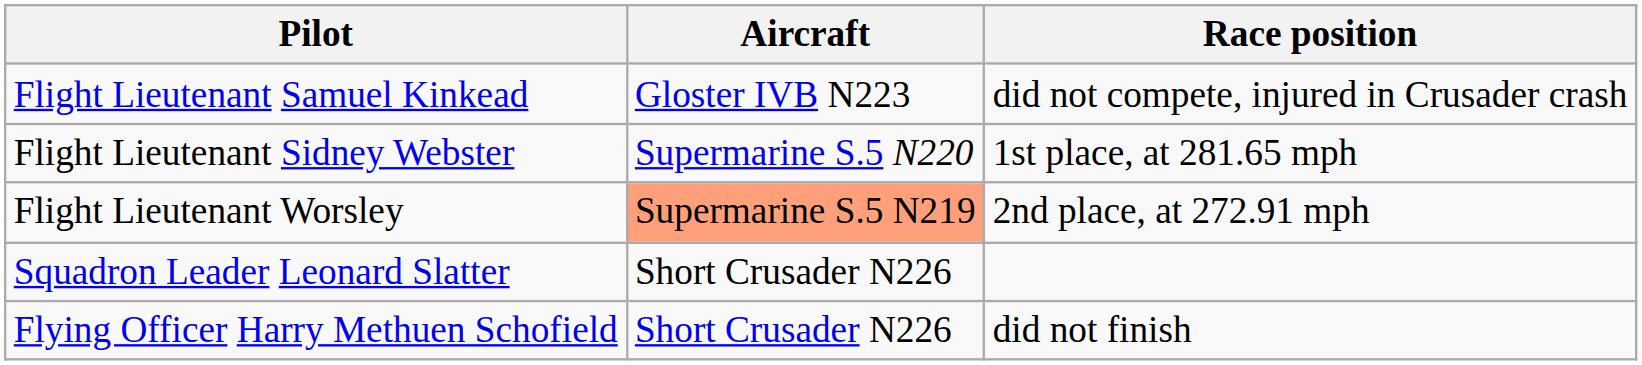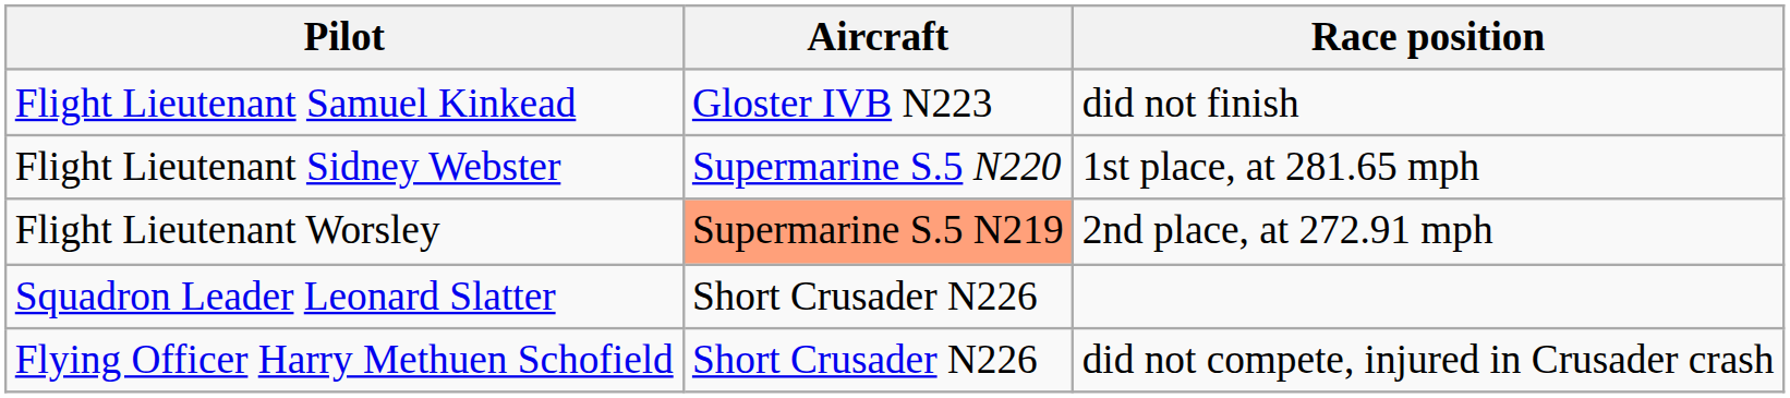Flight Lieutenant Samuel Kinkead | Race position: did not compete, injured in Crusader crash -> did not finish
Flying Officer Harry Methuen Schofield | Race position: did not finish -> did not compete, injured in Crusader crash
